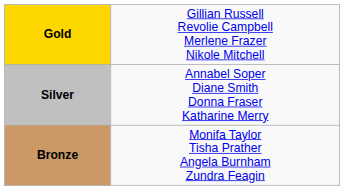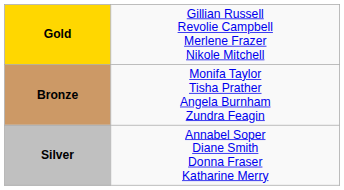rows swapped: Silver <-> Bronze
